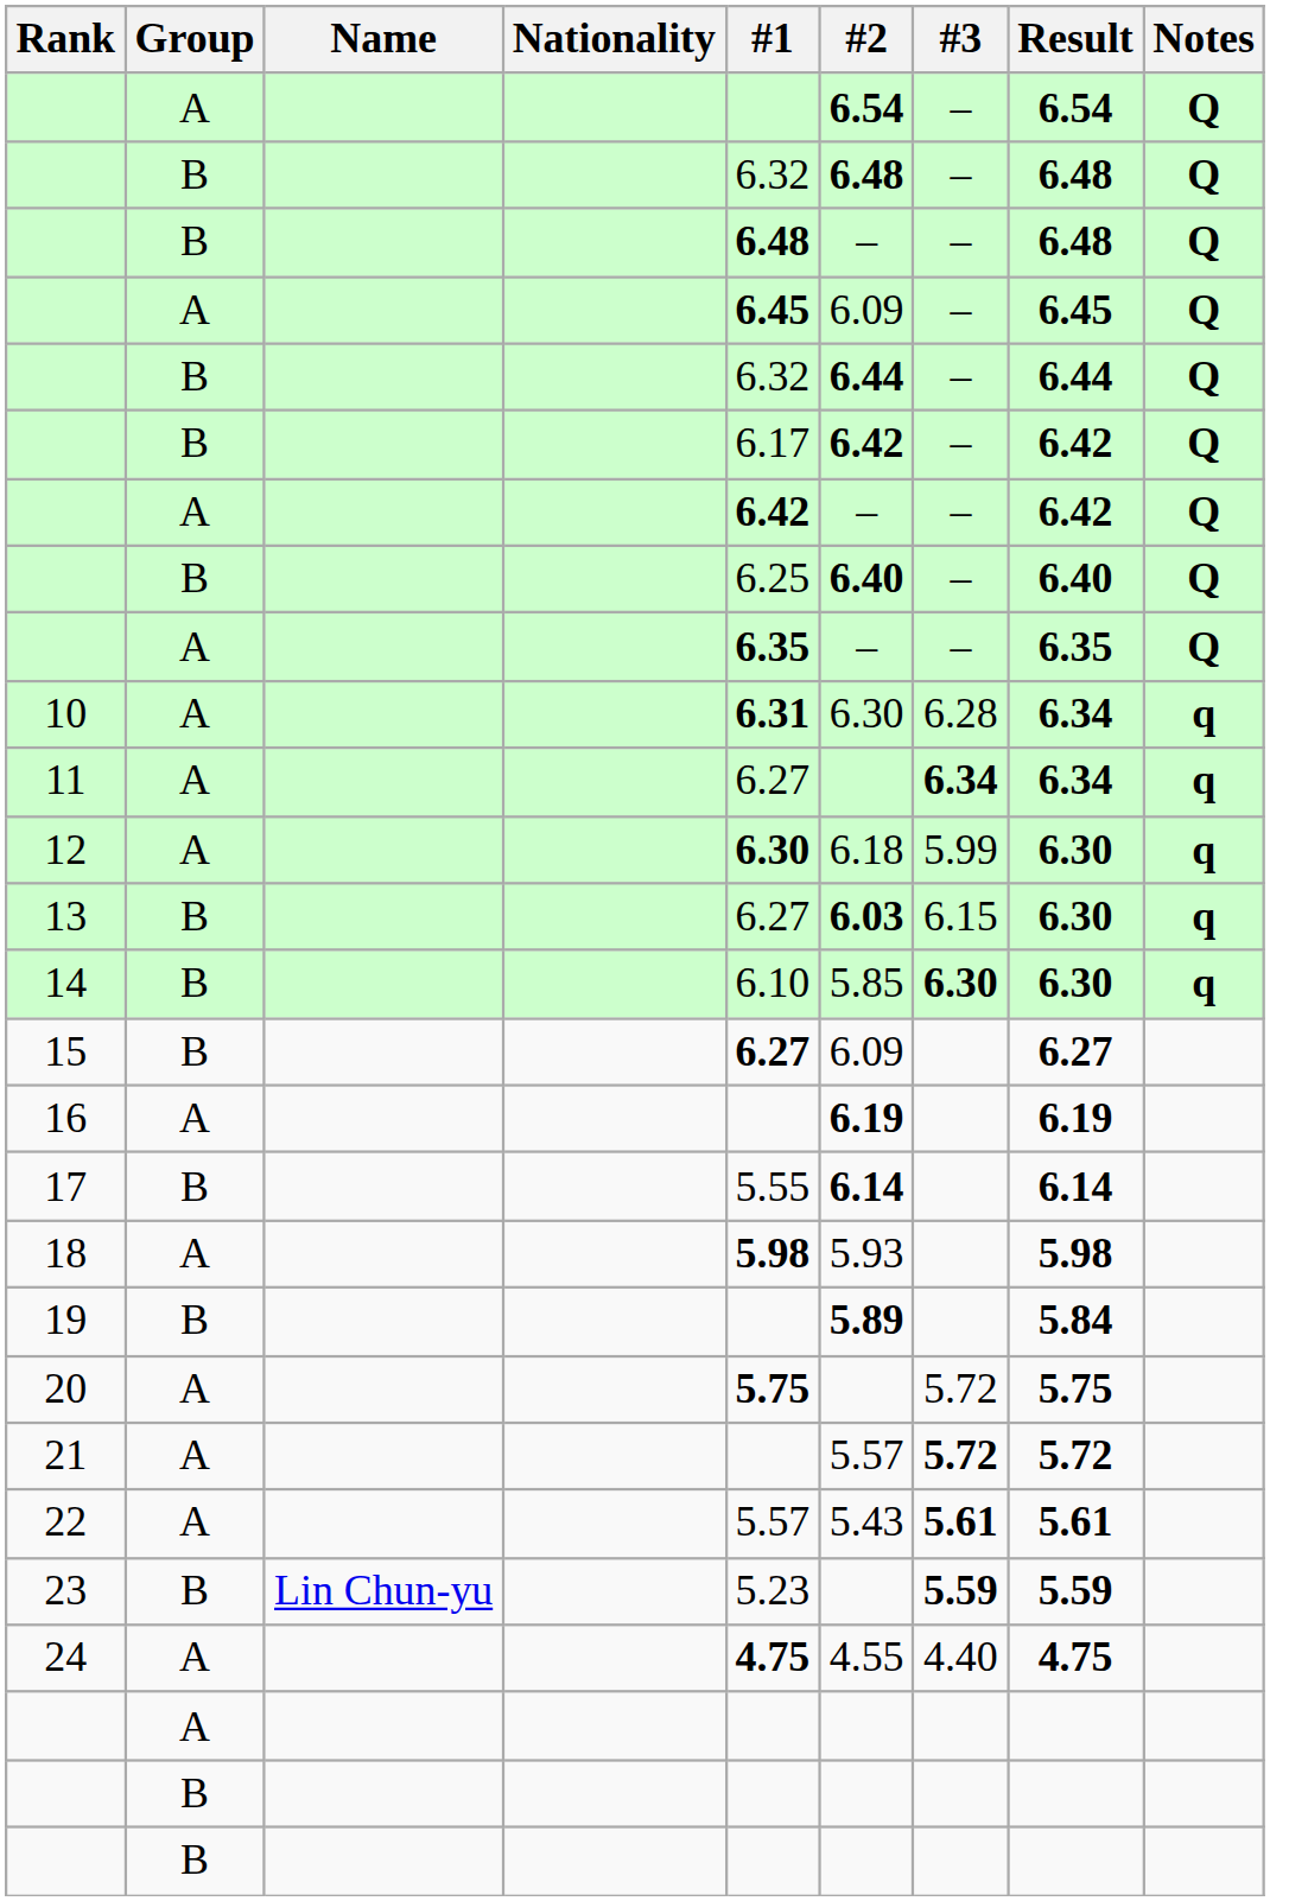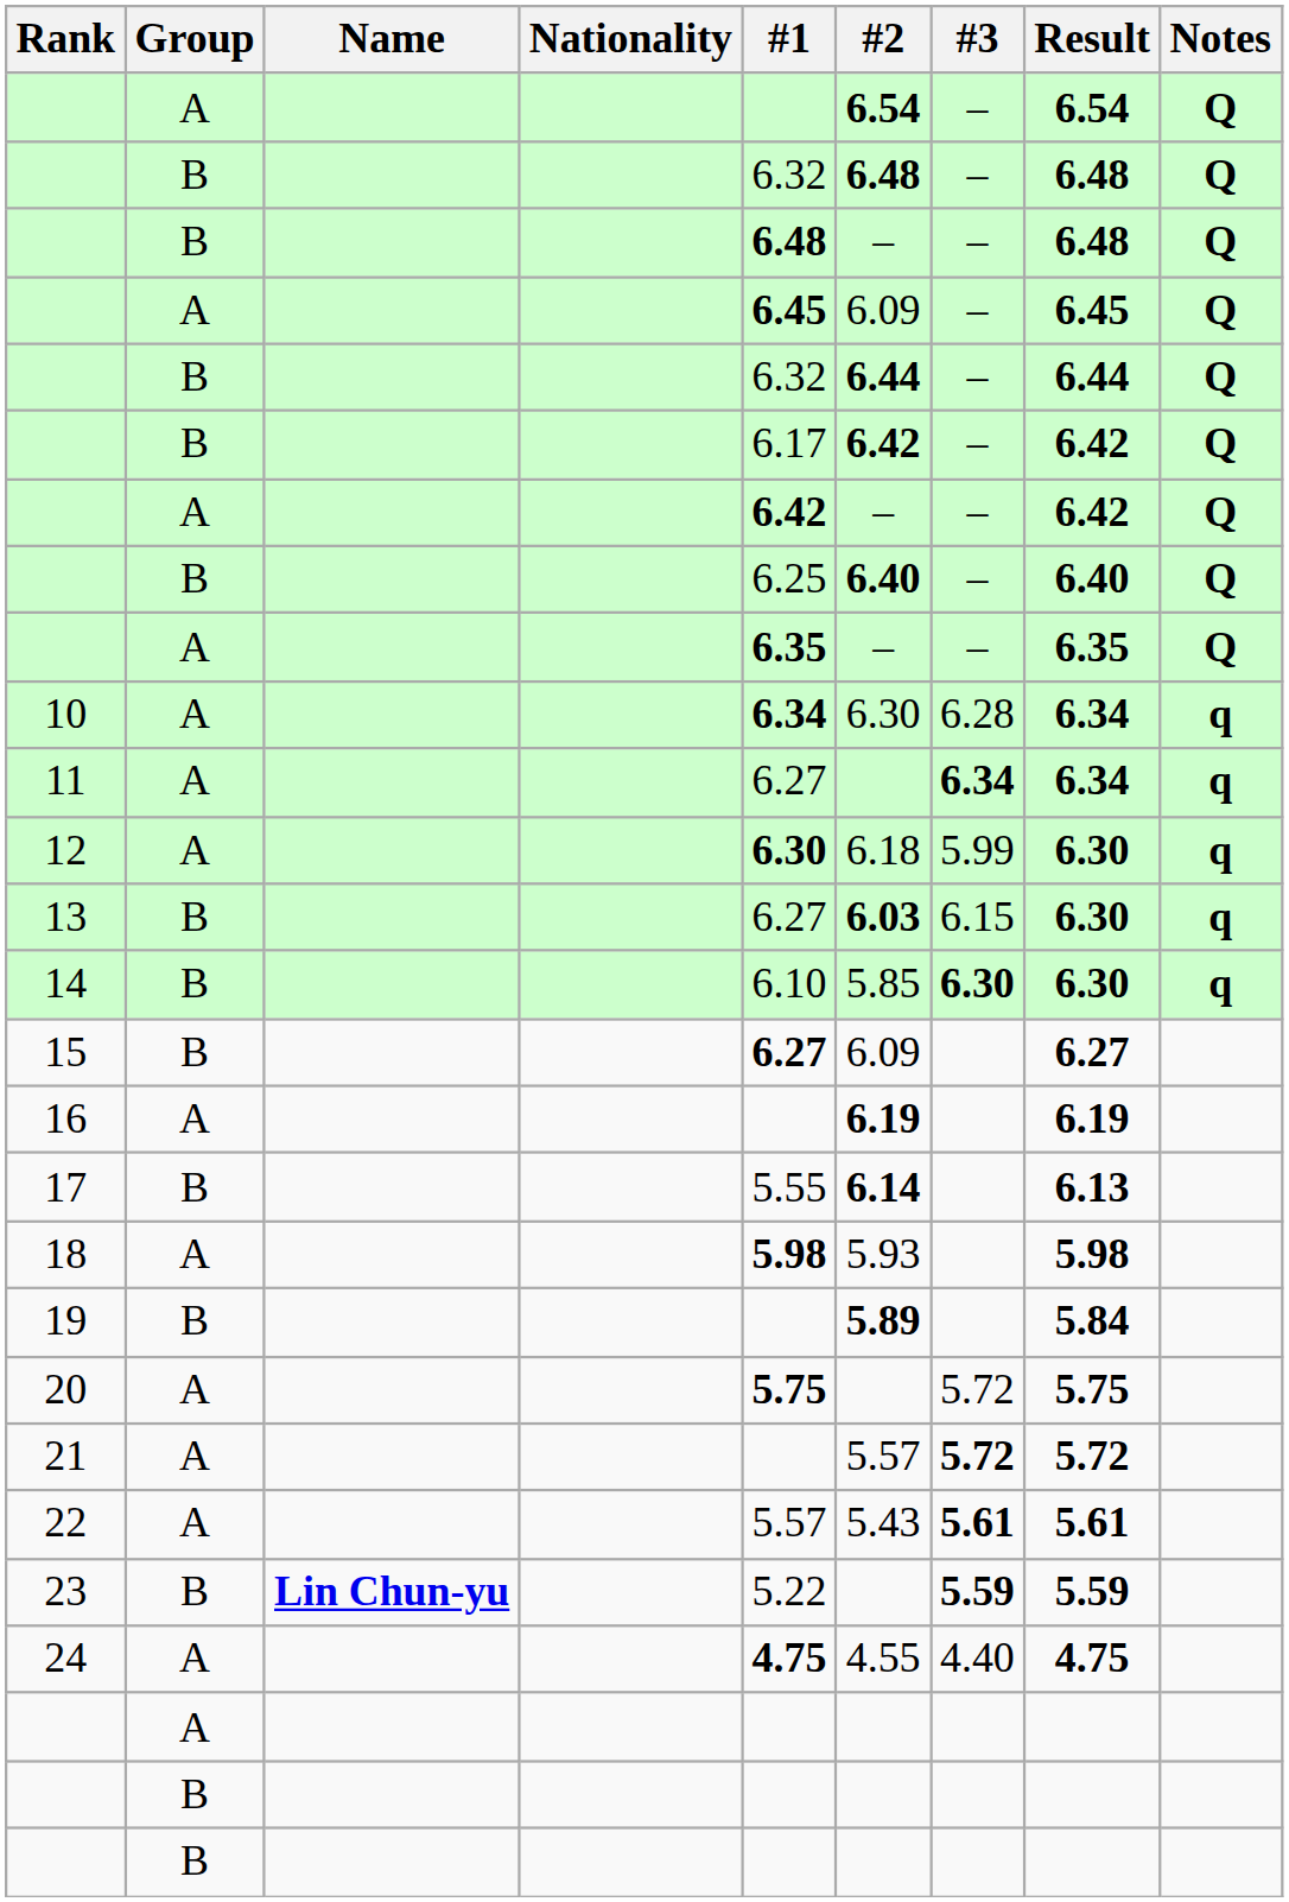10 | #1: 6.31 -> 6.34
17 | Result: 6.14 -> 6.13
23 | Name: normal -> bold
23 | #1: 5.23 -> 5.22
